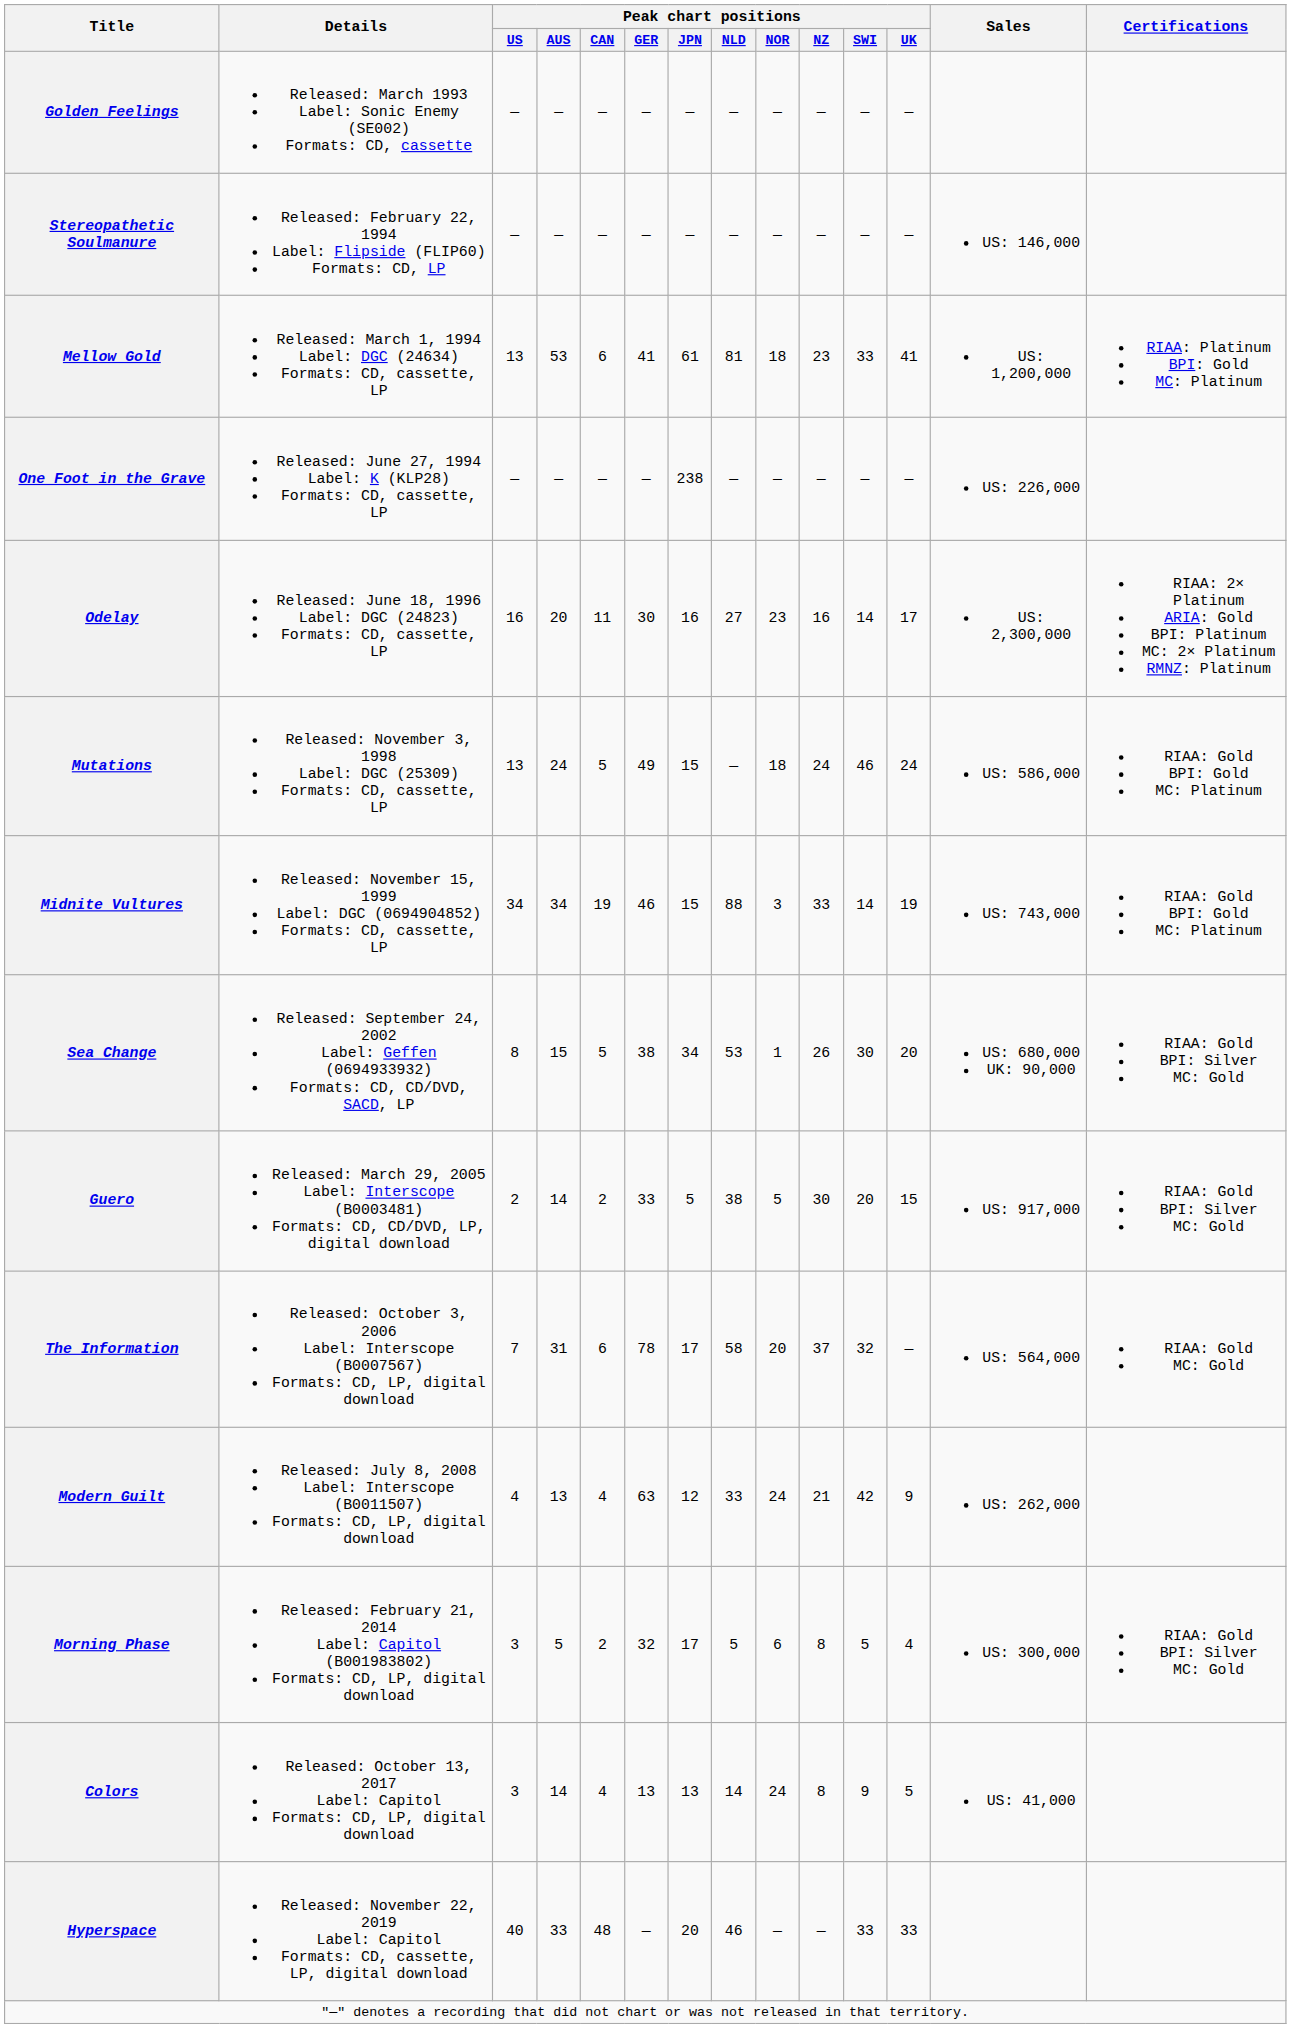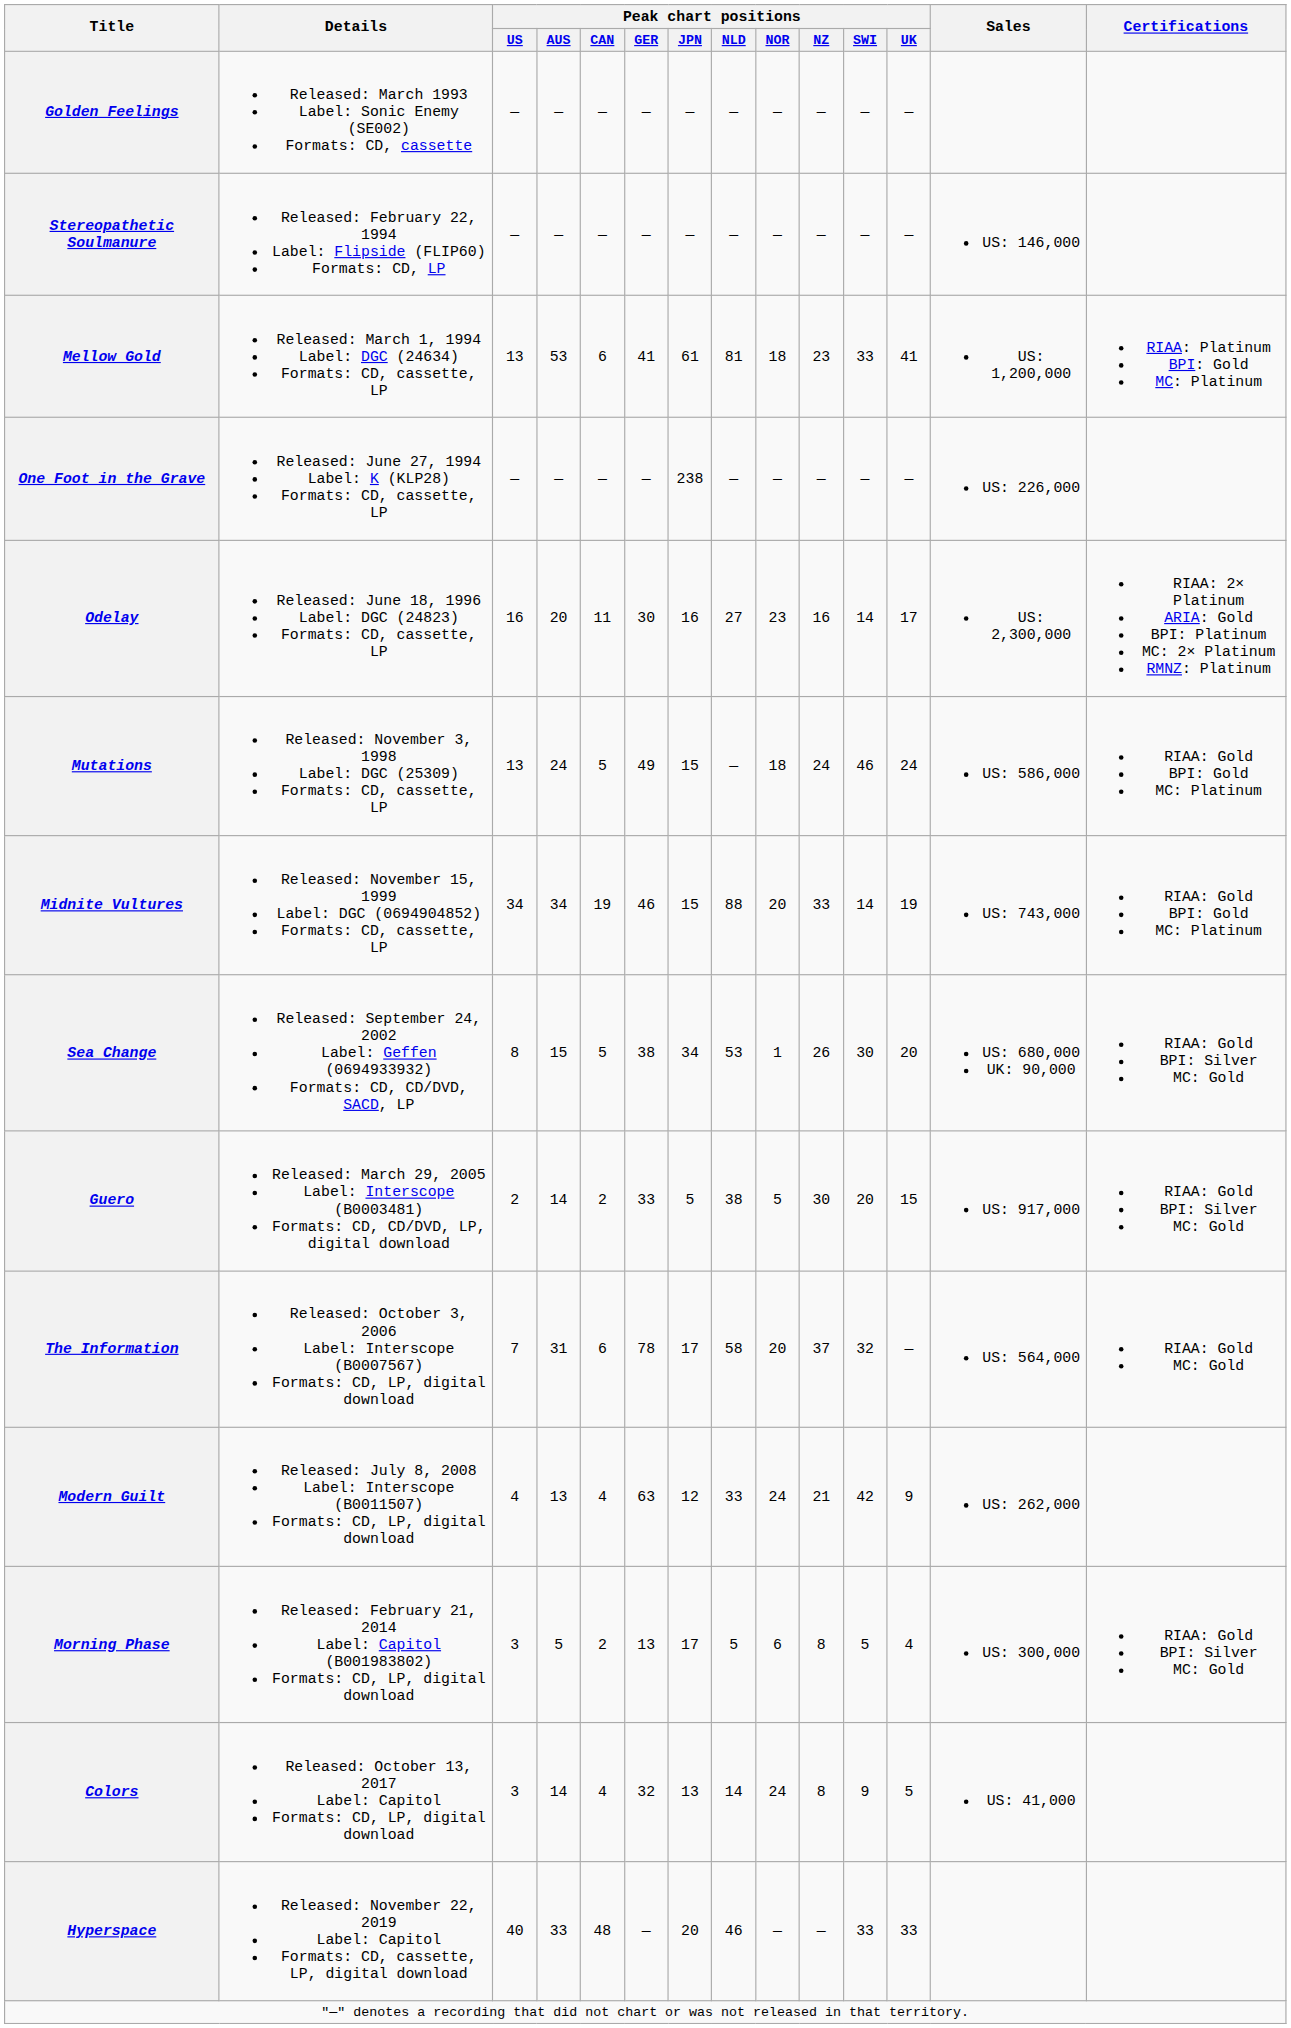Midnite Vultures | Peak chart positions / NOR: 3 -> 20
Morning Phase | Peak chart positions / GER: 32 -> 13
Colors | Peak chart positions / GER: 13 -> 32
